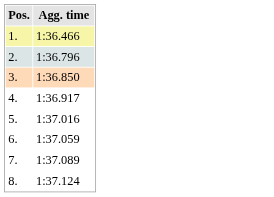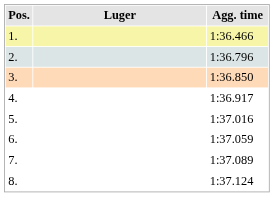+ column: Luger
